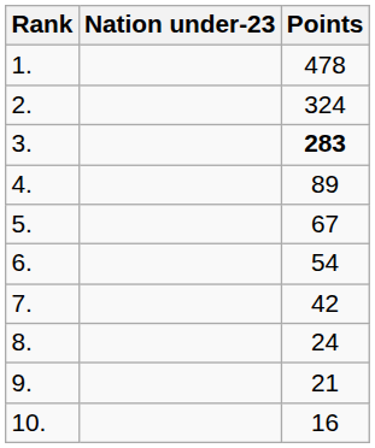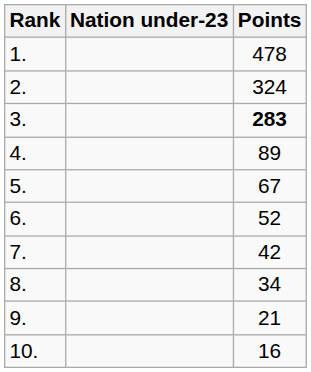6. | Points: 54 -> 52
8. | Points: 24 -> 34
